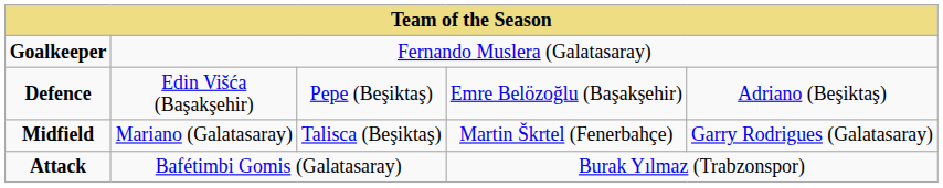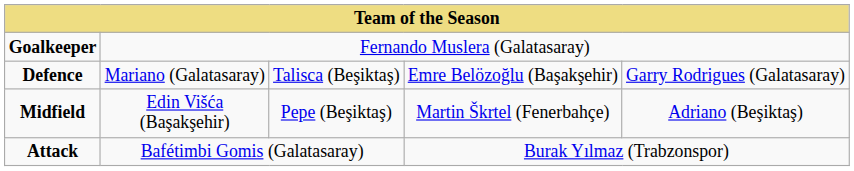Defence | column 2: Edin Višća (Başakşehir) -> Mariano (Galatasaray)
Defence | column 3: Pepe (Beşiktaş) -> Talisca (Beşiktaş)
Defence | column 5: Adriano (Beşiktaş) -> Garry Rodrigues (Galatasaray)
Midfield | column 2: Mariano (Galatasaray) -> Edin Višća (Başakşehir)
Midfield | column 3: Talisca (Beşiktaş) -> Pepe (Beşiktaş)
Midfield | column 5: Garry Rodrigues (Galatasaray) -> Adriano (Beşiktaş)
